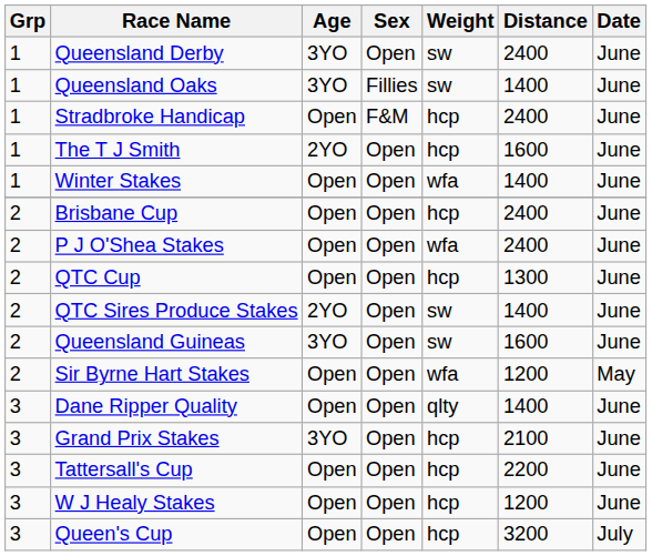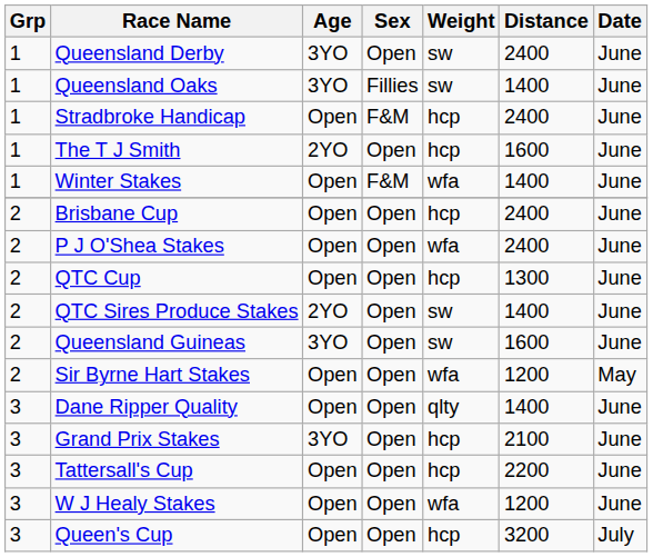Winter Stakes | Sex: Open -> F&M
W J Healy Stakes | Weight: hcp -> wfa
